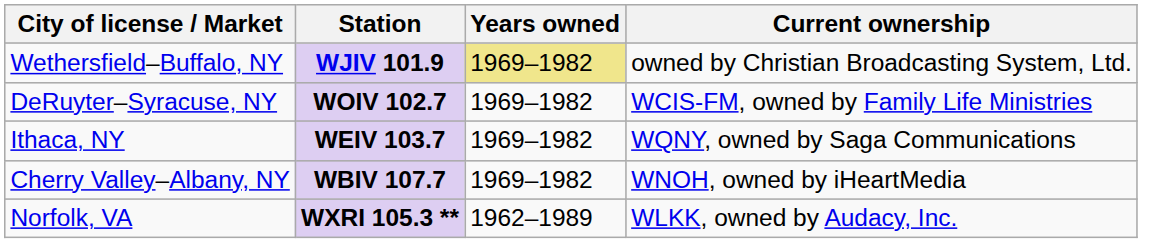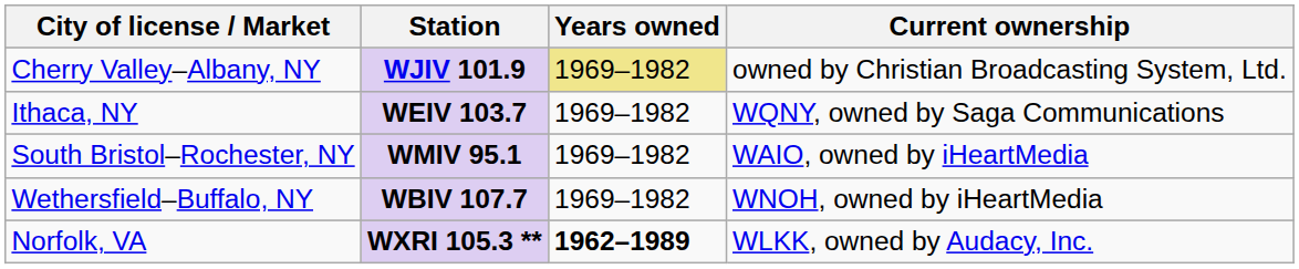WJIV 101.9 | City of license / Market: Wethersfield–Buffalo, NY -> Cherry Valley–Albany, NY
- row: DeRuyter–Syracuse, NY | WOIV 102.7 | 1969–1982 | WCIS-FM, owned by Family Life Ministries
+ row: South Bristol–Rochester, NY | WMIV 95.1 | 1969–1982 | WAIO, owned by iHeartMedia
WBIV 107.7 | City of license / Market: Cherry Valley–Albany, NY -> Wethersfield–Buffalo, NY
WXRI 105.3 ** | Years owned: normal -> bold
